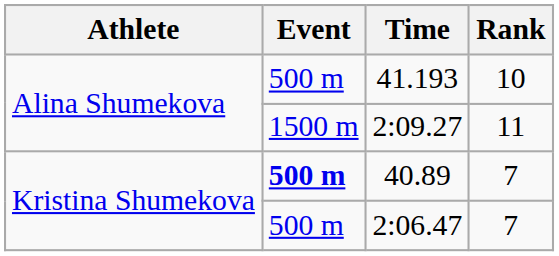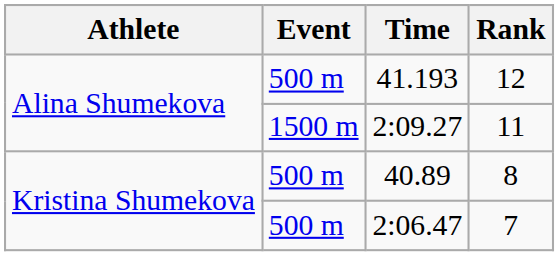41.193 | Rank: 10 -> 12
40.89 | Event: bold -> normal
40.89 | Rank: 7 -> 8
